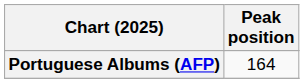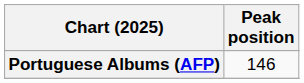Portuguese Albums (AFP) | Peak position: 164 -> 146
